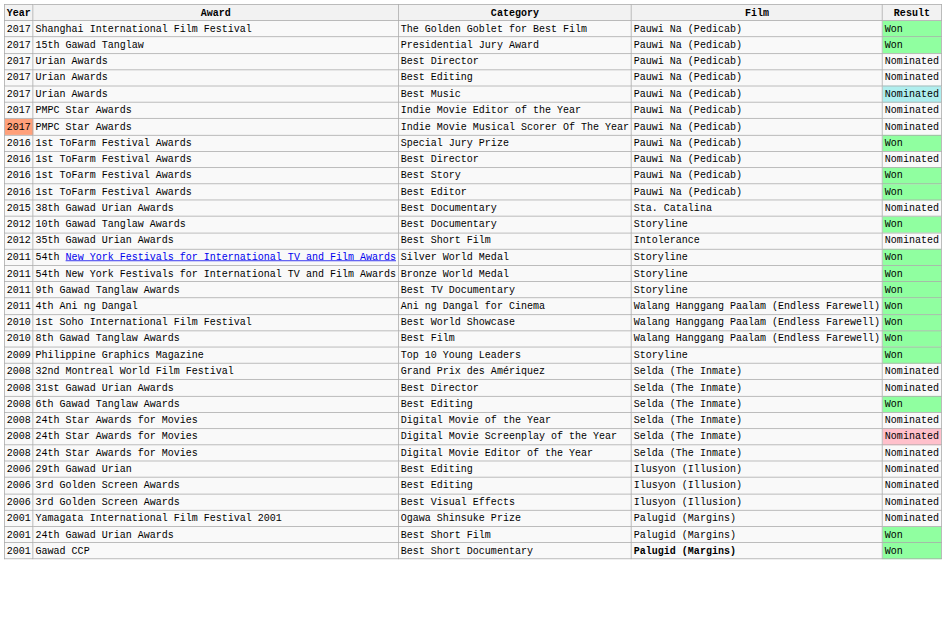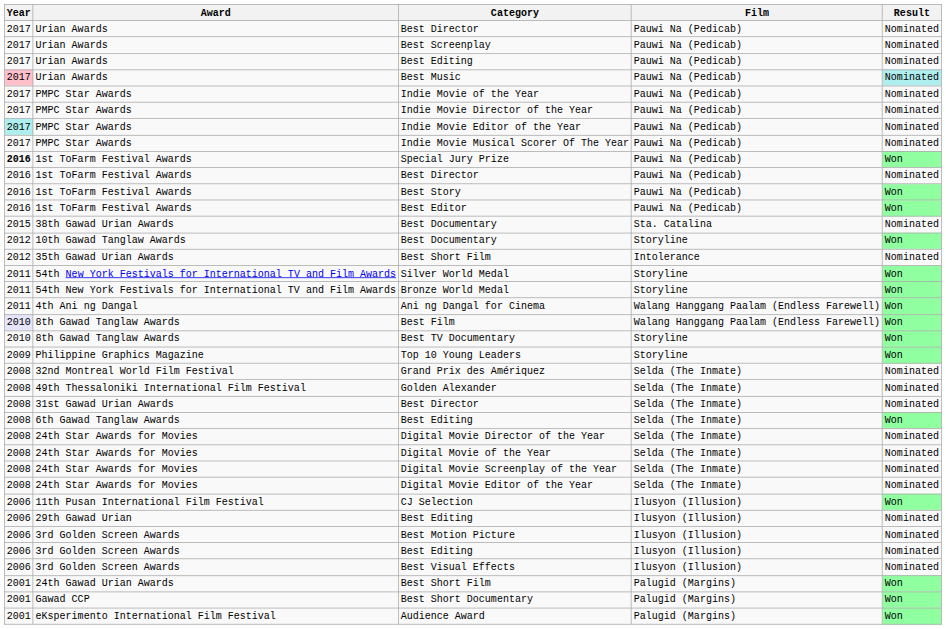- row: 2017 | Shanghai International Film Festival | The Golden Goblet for Best Film | Pauwi Na (Pedicab) | Won
- row: 2017 | 15th Gawad Tanglaw | Presidential Jury Award | Pauwi Na (Pedicab) | Won
+ row: 2017 | Urian Awards | Best Screenplay | Pauwi Na (Pedicab) | Nominated
Best Music | Year: no background -> pink background
+ row: 2017 | PMPC Star Awards | Indie Movie of the Year | Pauwi Na (Pedicab) | Nominated
+ row: 2017 | PMPC Star Awards | Indie Movie Director of the Year | Pauwi Na (Pedicab) | Nominated
Indie Movie Editor of the Year | Year: no background -> paleturquoise background
Indie Movie Musical Scorer Of The Year | Year: lightsalmon background -> no background
Special Jury Prize | Year: normal -> bold
- row: 2011 | 9th Gawad Tanglaw Awards | Best TV Documentary | Storyline | Won
- row: 2010 | 1st Soho International Film Festival | Best World Showcase | Walang Hanggang Paalam (Endless Farewell) | Won
Best Film | Year: no background -> lavender background
+ row: 2010 | 8th Gawad Tanglaw Awards | Best TV Documentary | Storyline | Won
+ row: 2008 | 49th Thessaloniki International Film Festival | Golden Alexander | Selda (The Inmate) | Nominated
+ row: 2008 | 24th Star Awards for Movies | Digital Movie Director of the Year | Selda (The Inmate) | Nominated
Digital Movie Screenplay of the Year | Result: pink background -> no background
+ row: 2006 | 11th Pusan International Film Festival | CJ Selection | Ilusyon (Illusion) | Won
+ row: 2006 | 3rd Golden Screen Awards | Best Motion Picture | Ilusyon (Illusion) | Nominated
- row: 2001 | Yamagata International Film Festival 2001 | Ogawa Shinsuke Prize | Palugid (Margins) | Nominated
Best Short Documentary | Film: bold -> normal
+ row: 2001 | eKsperimento International Film Festival | Audience Award | Palugid (Margins) | Won
